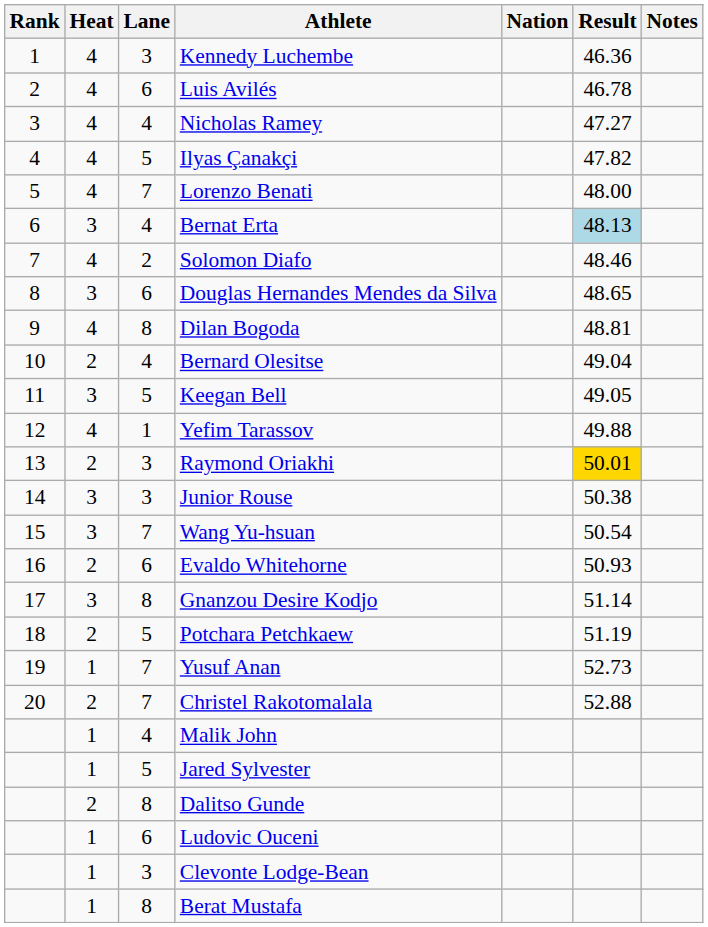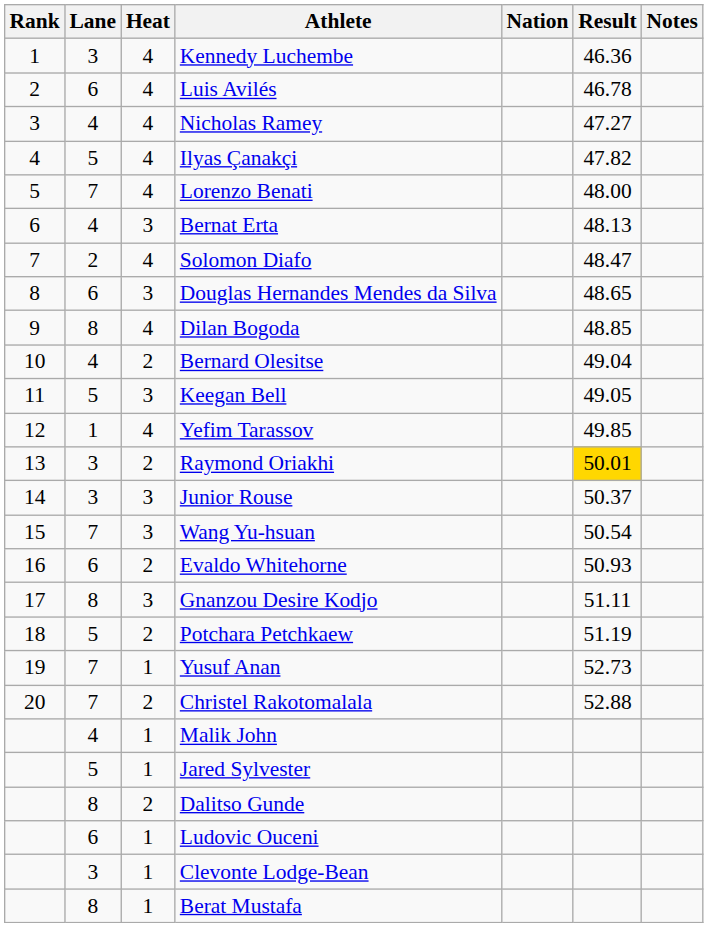columns swapped: Heat <-> Lane
Bernat Erta | Result: lightblue background -> no background
Solomon Diafo | Result: 48.46 -> 48.47
Dilan Bogoda | Result: 48.81 -> 48.85
Yefim Tarassov | Result: 49.88 -> 49.85
Junior Rouse | Result: 50.38 -> 50.37
Gnanzou Desire Kodjo | Result: 51.14 -> 51.11
